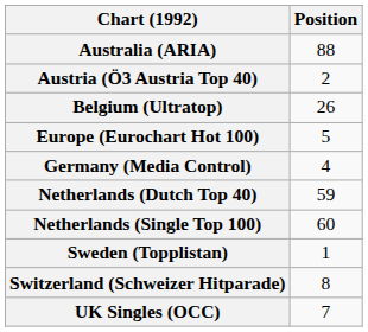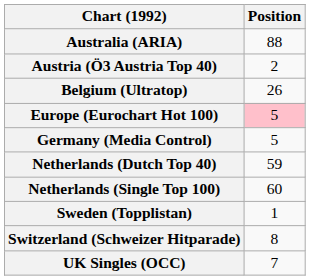Europe (Eurochart Hot 100) | Position: no background -> pink background
Germany (Media Control) | Position: 4 -> 5
